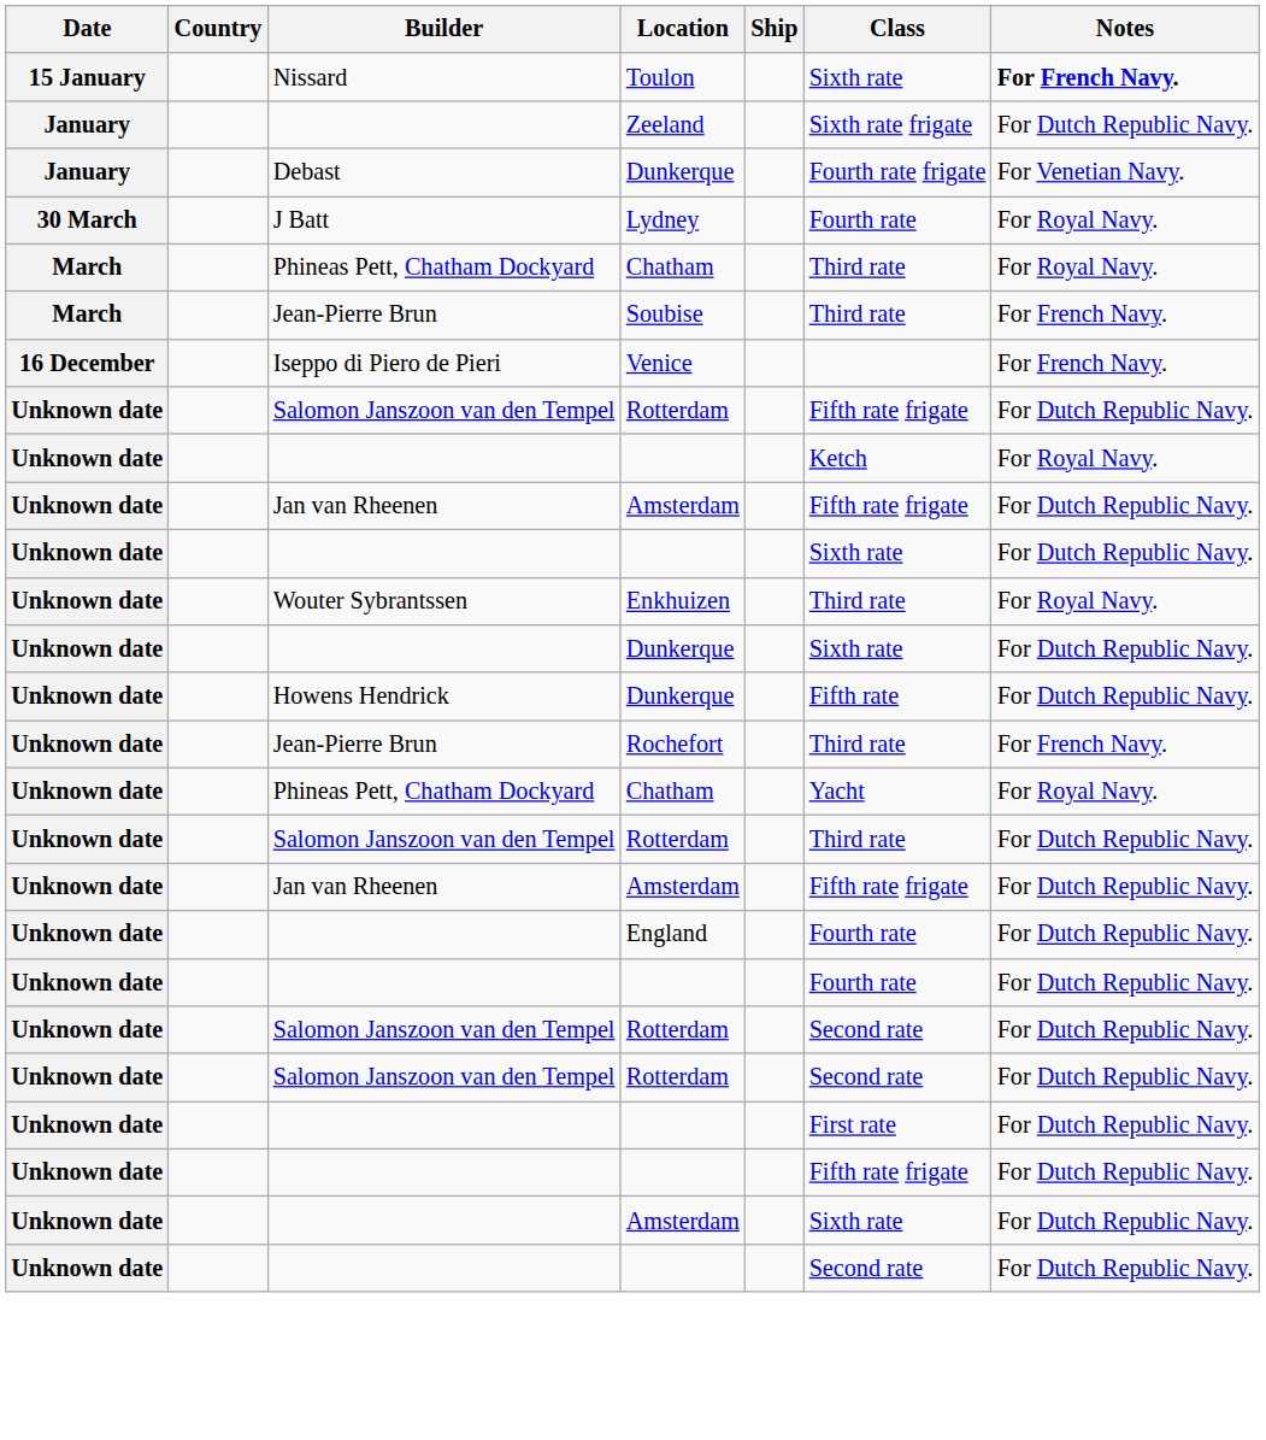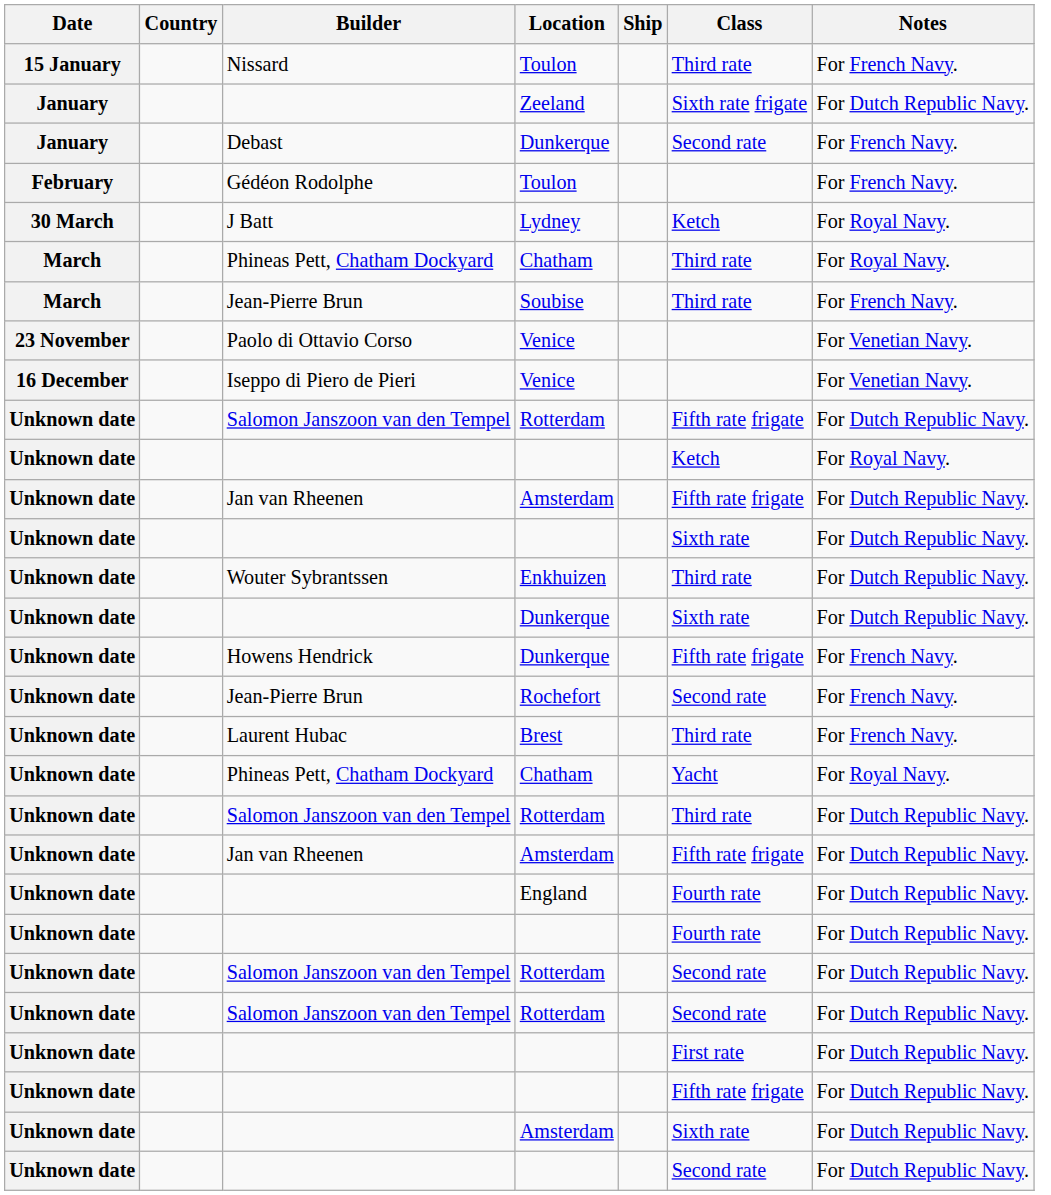Nissard | Class: Sixth rate -> Third rate
Nissard | Notes: bold -> normal
Debast | Class: Fourth rate frigate -> Second rate
Debast | Notes: For Venetian Navy. -> For French Navy.
+ row: February | Gédéon Rodolphe | Toulon | For French Navy.
J Batt | Class: Fourth rate -> Ketch
+ row: 23 November | Paolo di Ottavio Corso | Venice | For Venetian Navy.
Iseppo di Piero de Pieri | Notes: For French Navy. -> For Venetian Navy.
Wouter Sybrantssen | Notes: For Royal Navy. -> For Dutch Republic Navy.
Howens Hendrick | Class: Fifth rate -> Fifth rate frigate
Howens Hendrick | Notes: For Dutch Republic Navy. -> For French Navy.
Jean-Pierre Brun / Rochefort | Class: Third rate -> Second rate
+ row: Unknown date | Laurent Hubac | Brest | Third rate | For French Navy.
